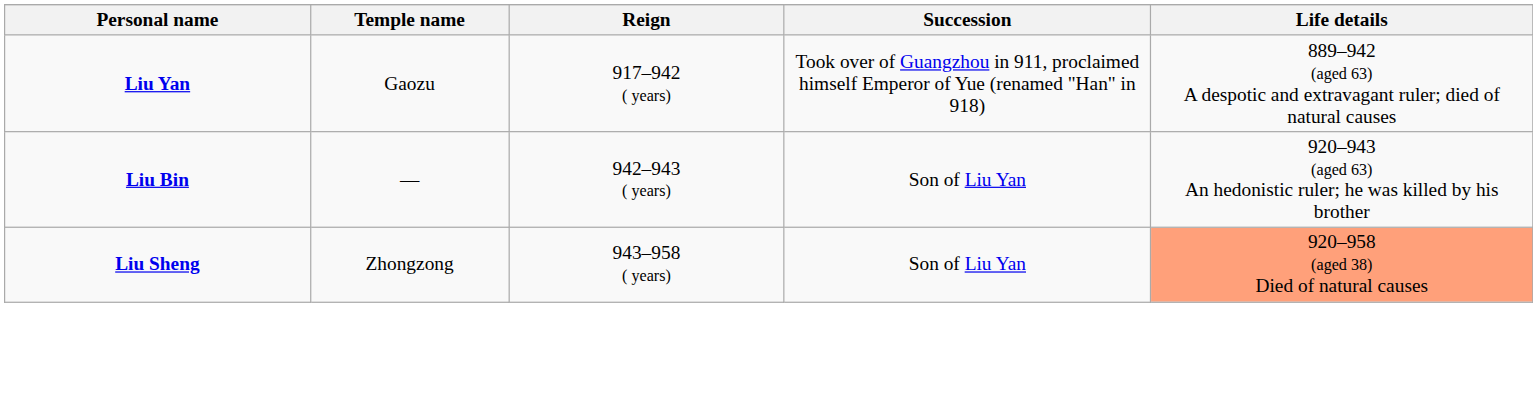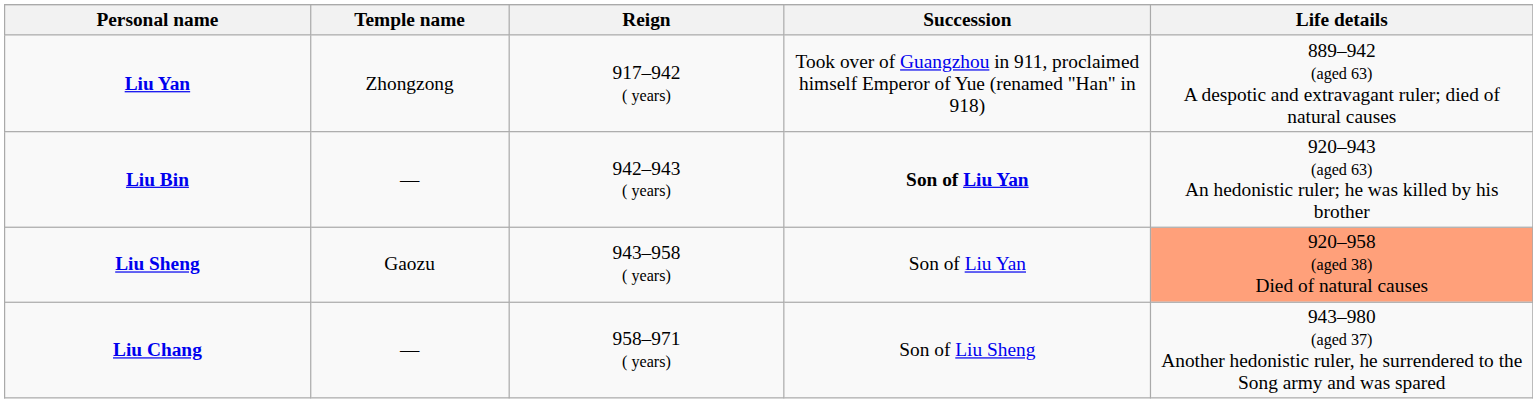Liu Yan | Temple name: Gaozu -> Zhongzong
Liu Bin | Succession: normal -> bold
Liu Sheng | Temple name: Zhongzong -> Gaozu
+ row: Liu Chang | — | 958–971 ( years) | Son of Liu Sheng | 943–980 (aged 37) Another hedonistic ruler, he surrendered to the Song army and was spared
